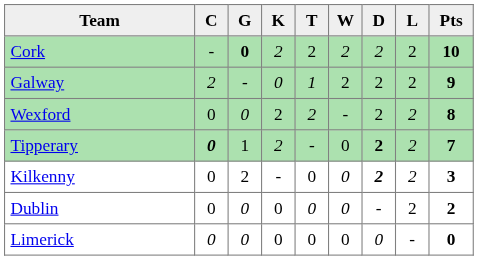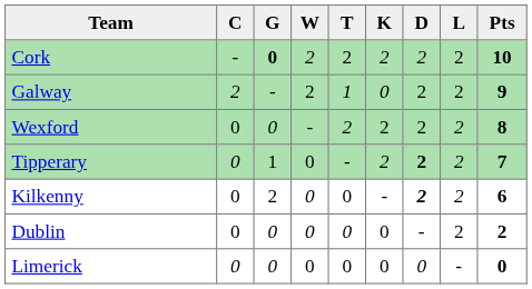columns swapped: W <-> K
Tipperary | C: bold -> normal
Kilkenny | Pts: 3 -> 6
